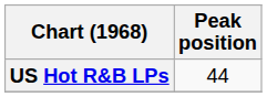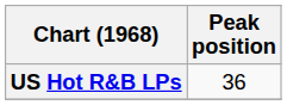US Hot R&B LPs | Peak position: 44 -> 36
